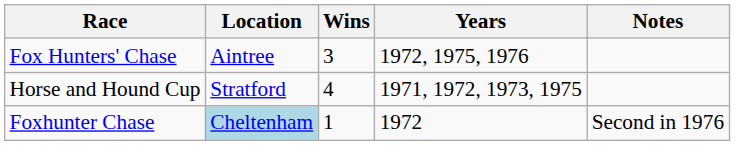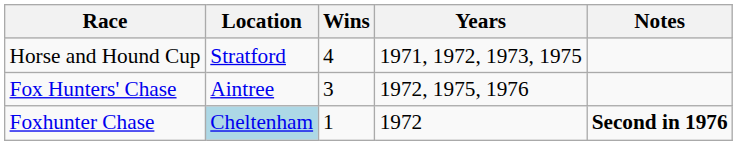rows swapped: Horse and Hound Cup <-> Fox Hunters' Chase
Foxhunter Chase | Notes: normal -> bold
